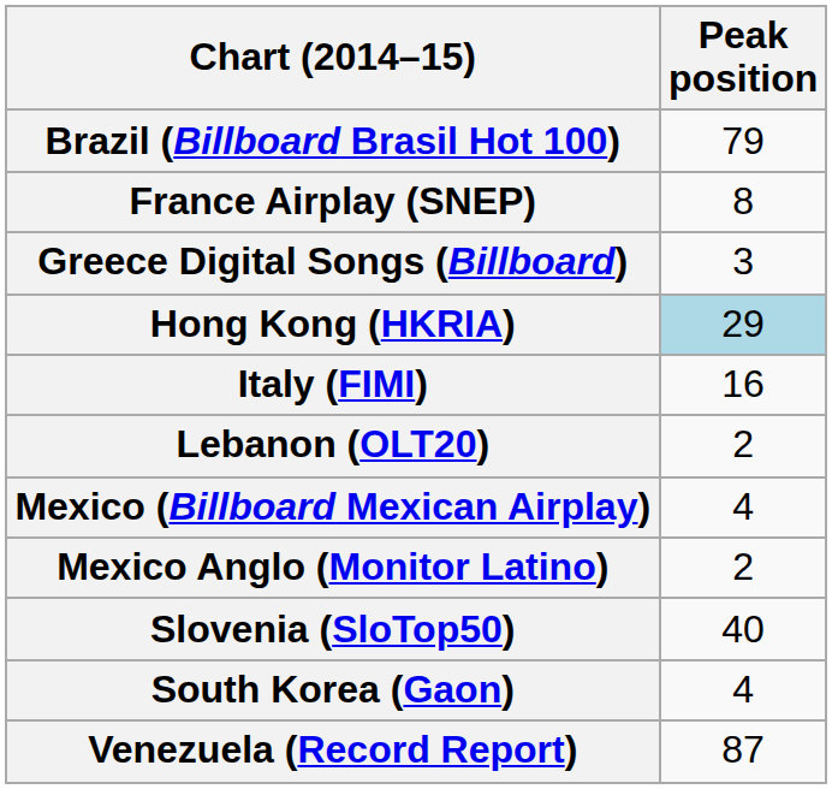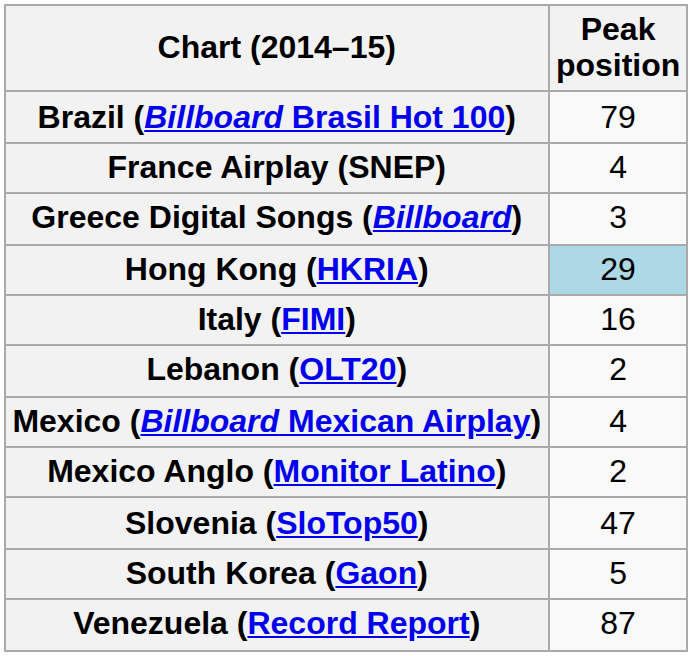France Airplay (SNEP) | Peak position: 8 -> 4
Slovenia (SloTop50) | Peak position: 40 -> 47
South Korea (Gaon) | Peak position: 4 -> 5
